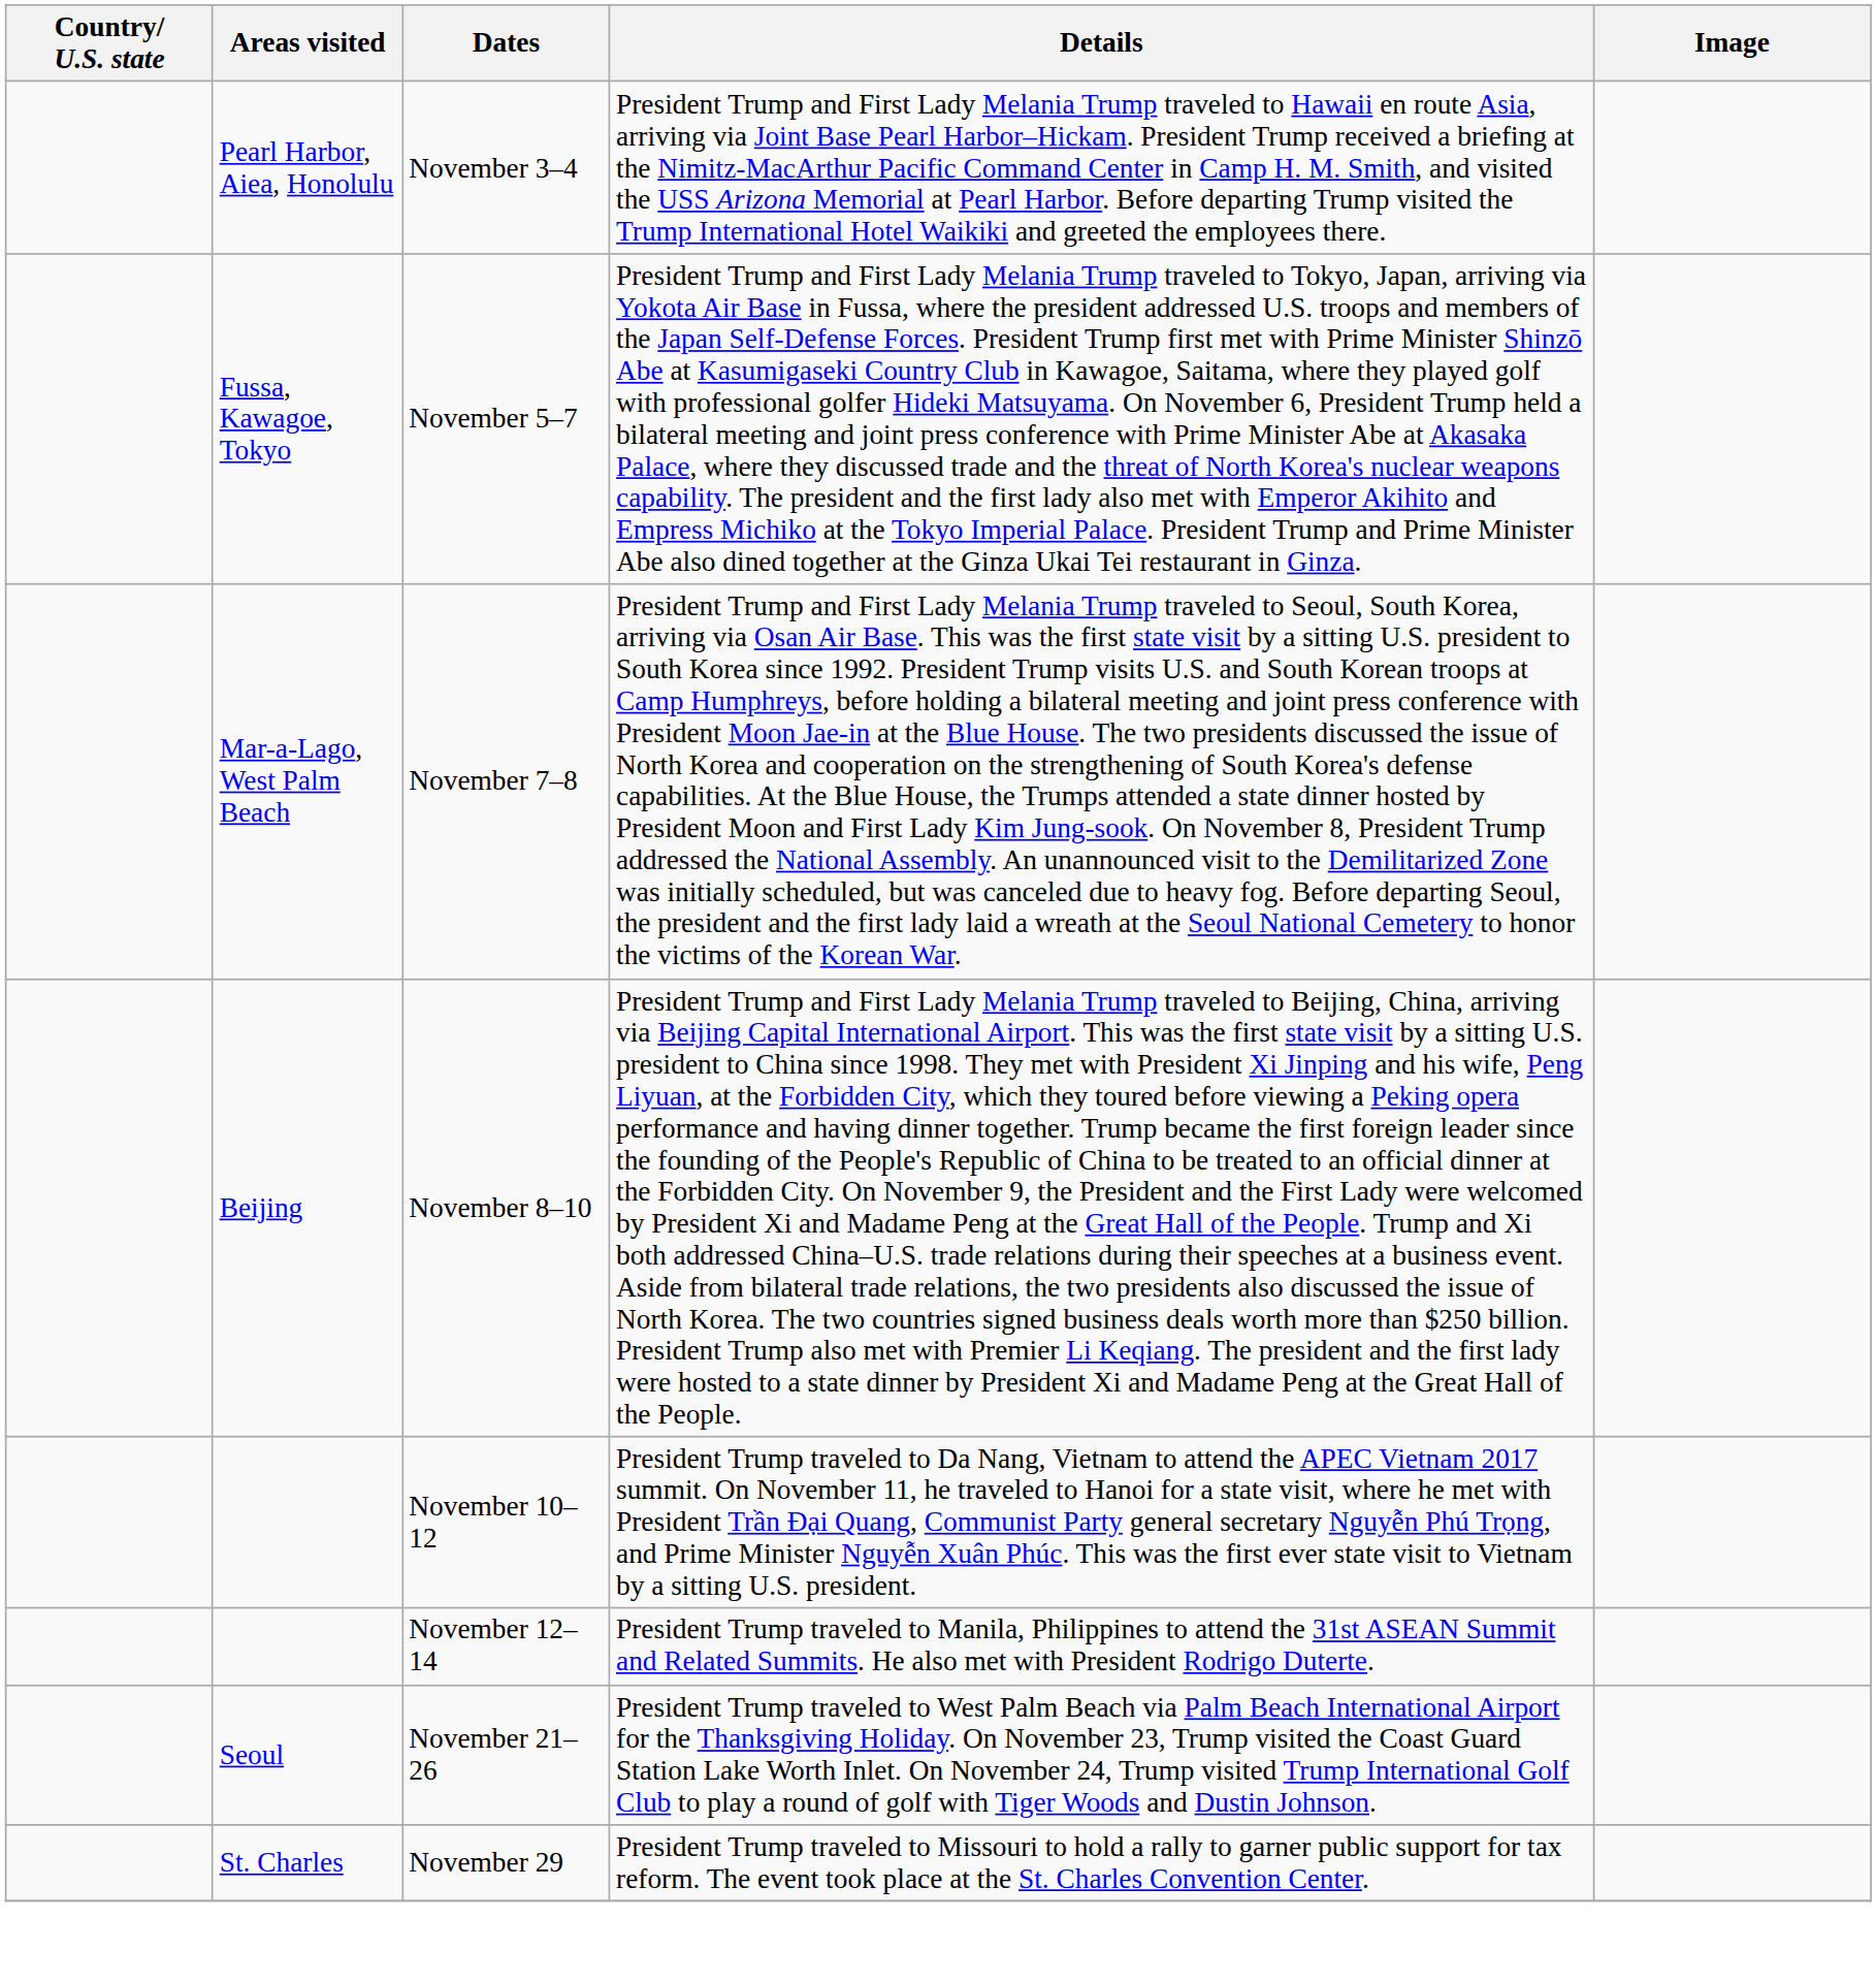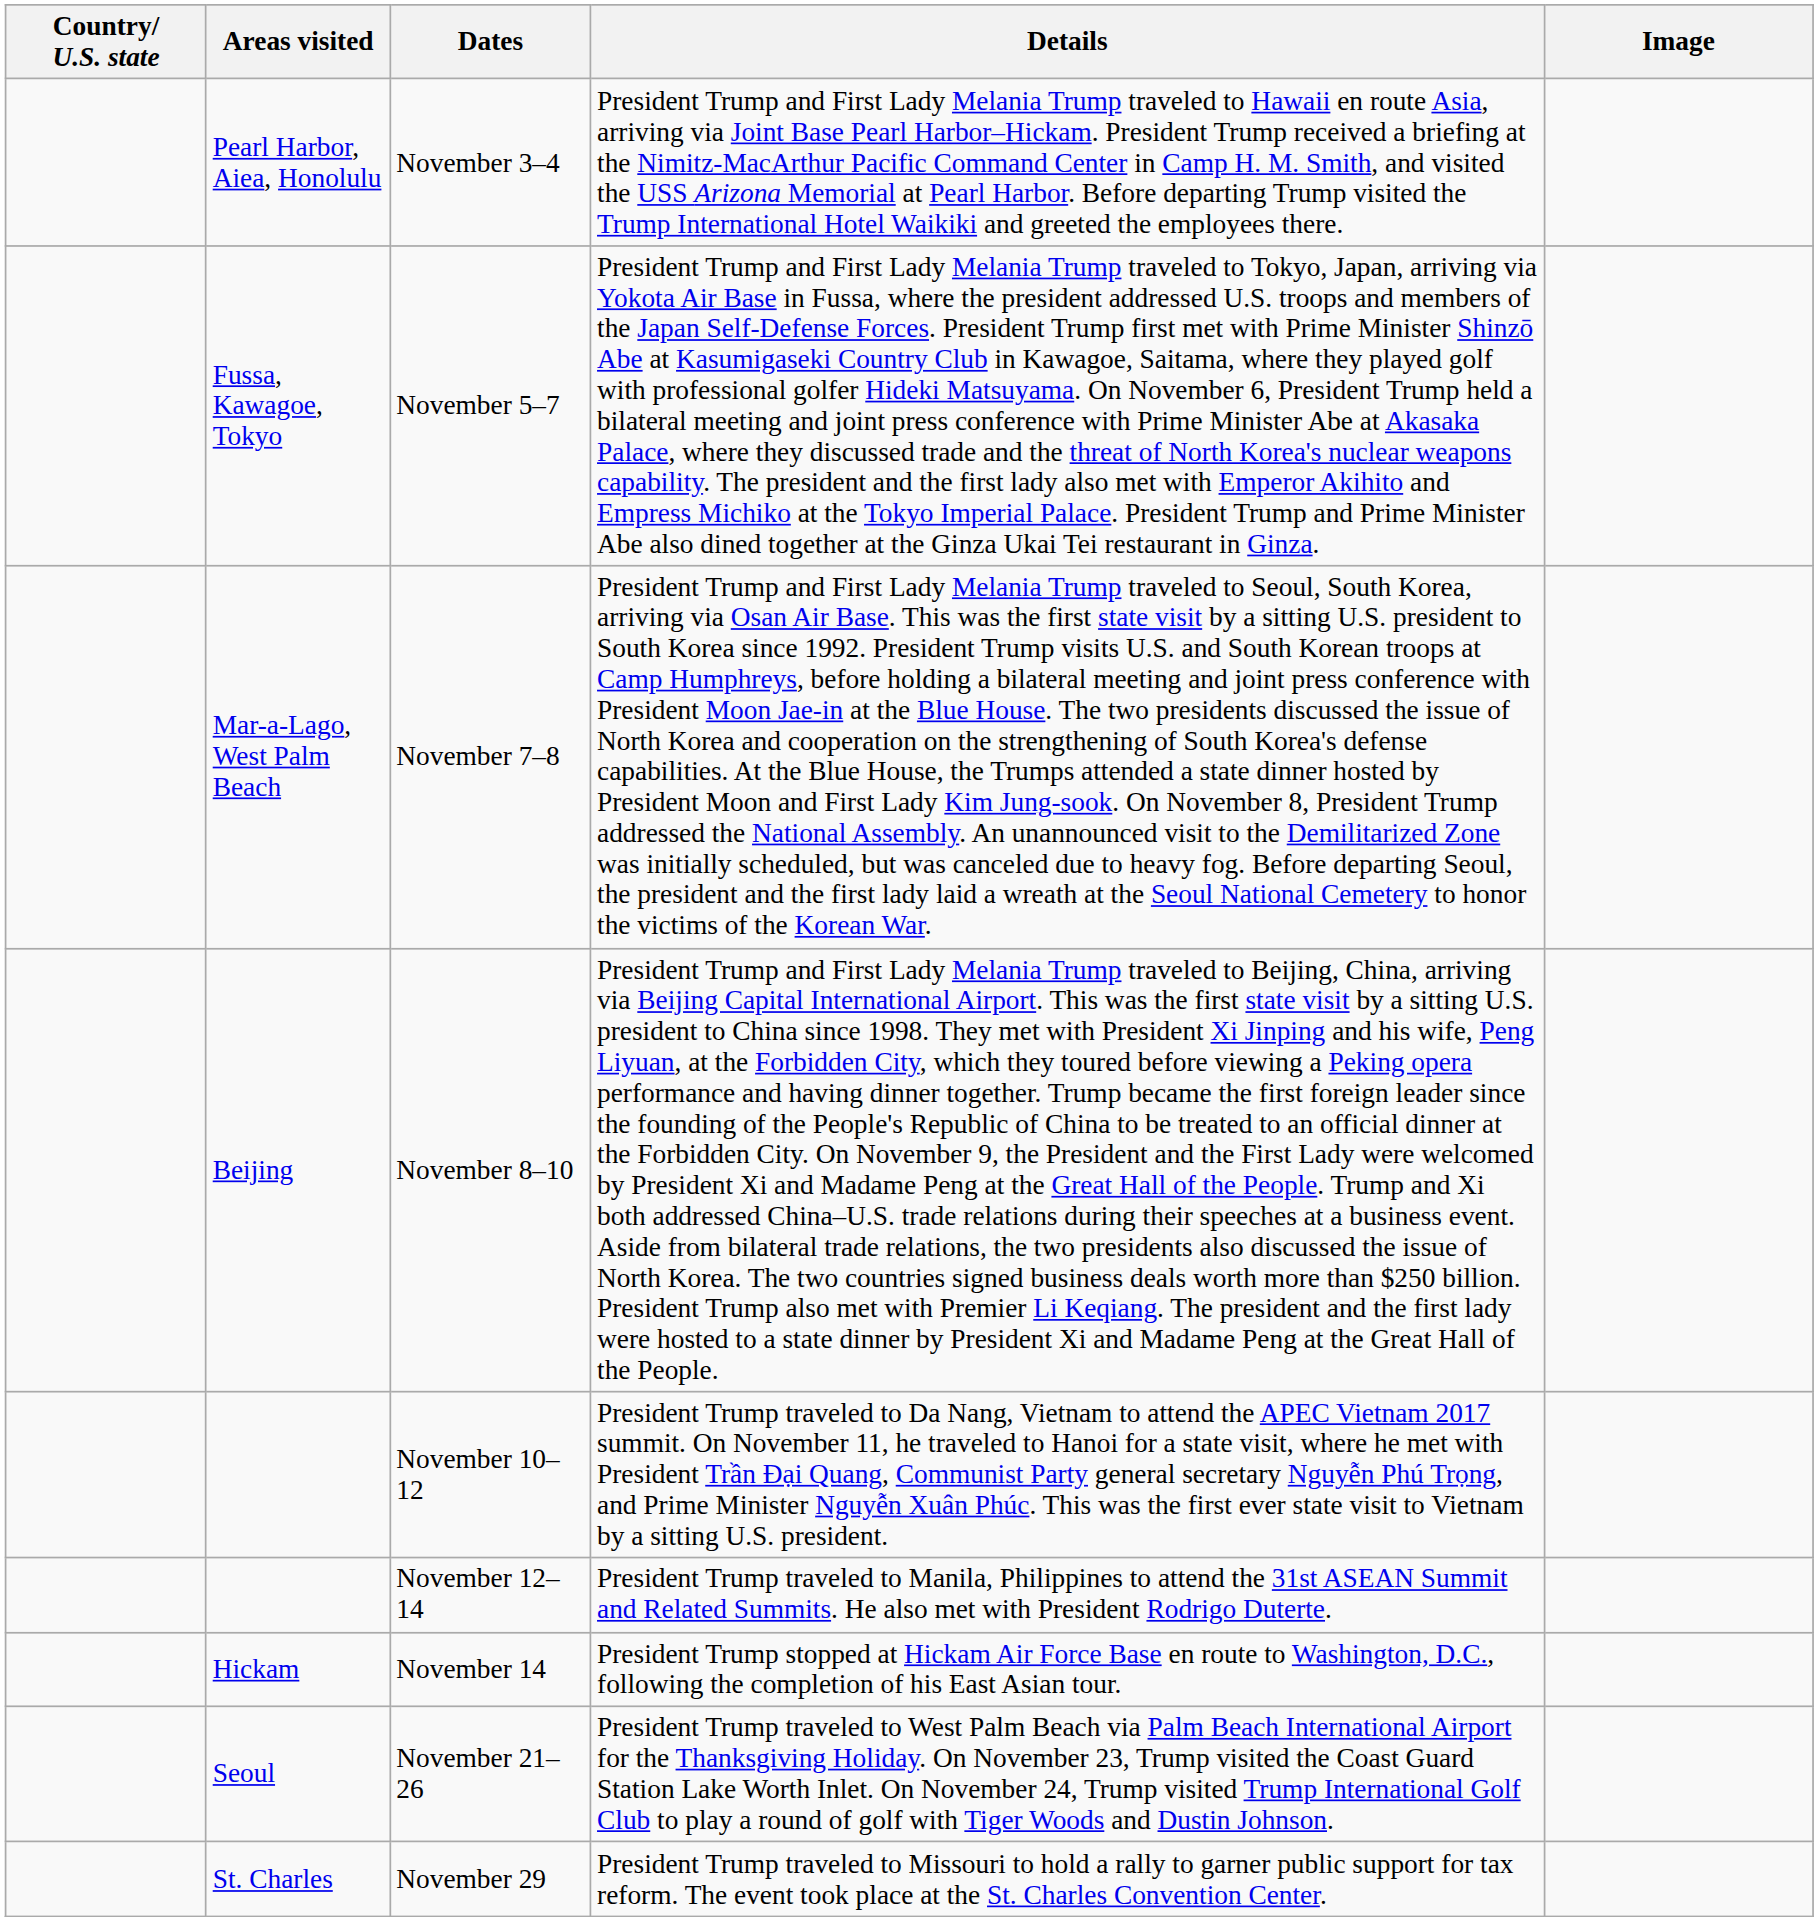+ row: Hickam | November 14 | President Trump stopped at Hickam Air Force Base en route to Washington, D.C., following the completion of his East Asian tour.
